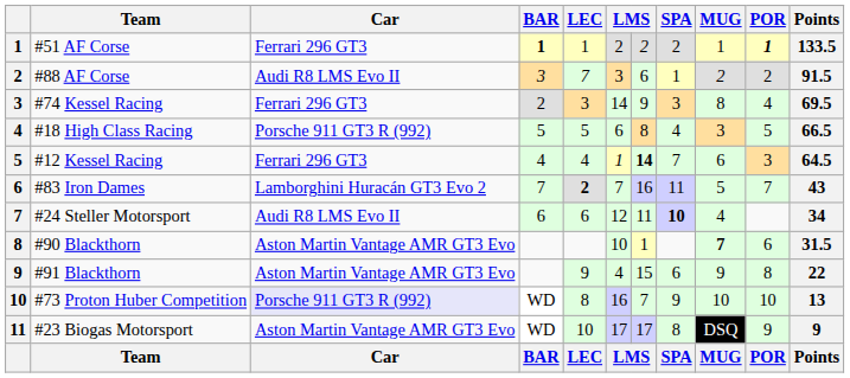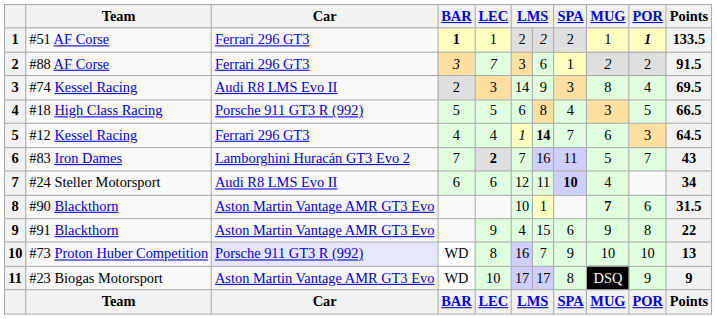#88 AF Corse | Car: Audi R8 LMS Evo II -> Ferrari 296 GT3
#74 Kessel Racing | Car: Ferrari 296 GT3 -> Audi R8 LMS Evo II
